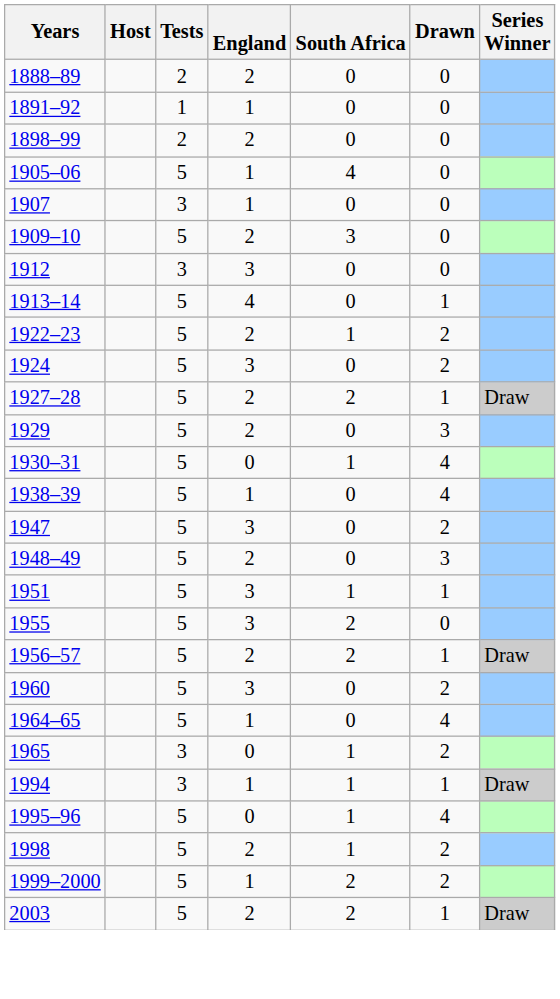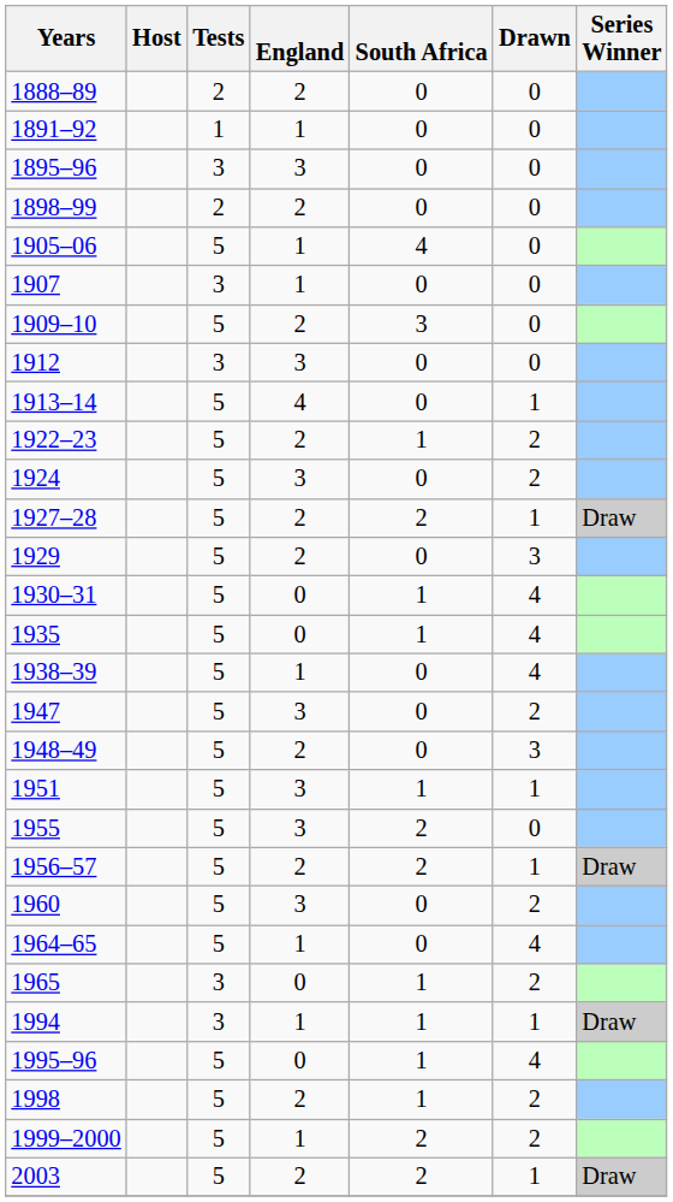+ row: 1895–96 | 3 | 3 | 0 | 0
+ row: 1935 | 5 | 0 | 1 | 4
